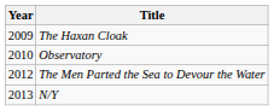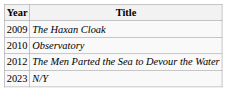N/Y | Year: 2013 -> 2023
